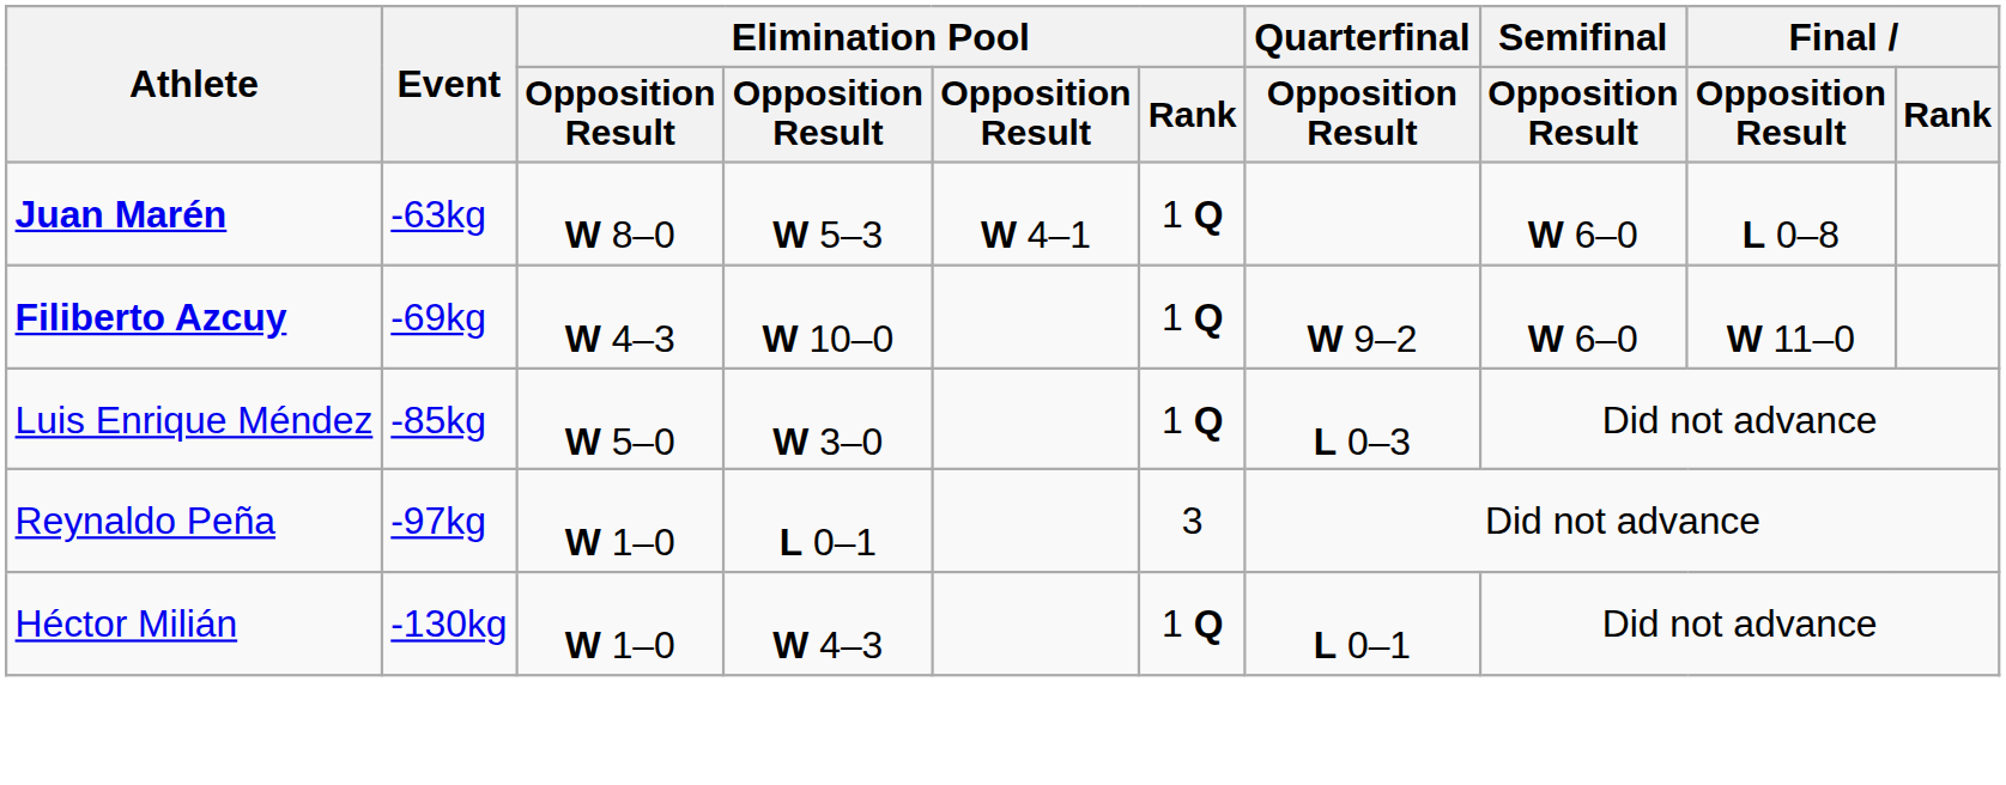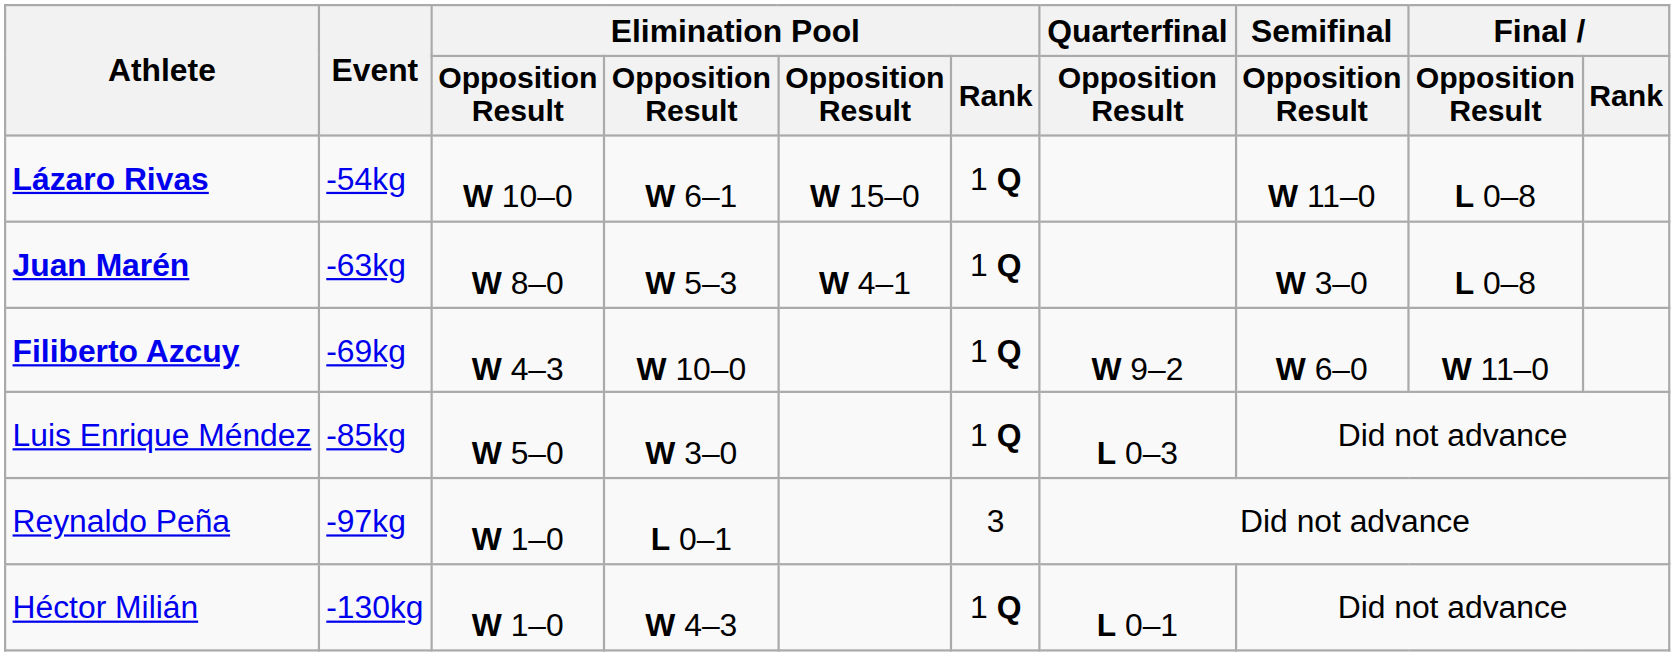+ row: Lázaro Rivas | -54kg | W 10–0 | W 6–1 | W 15–0 | 1 Q | W 11–0 | L 0–8
Juan Marén | Semifinal / Opposition Result: W 6–0 -> W 3–0
